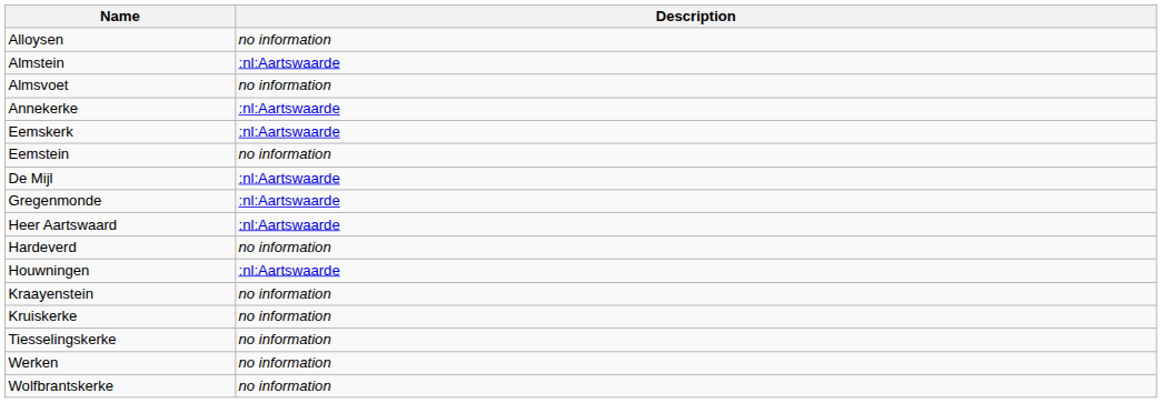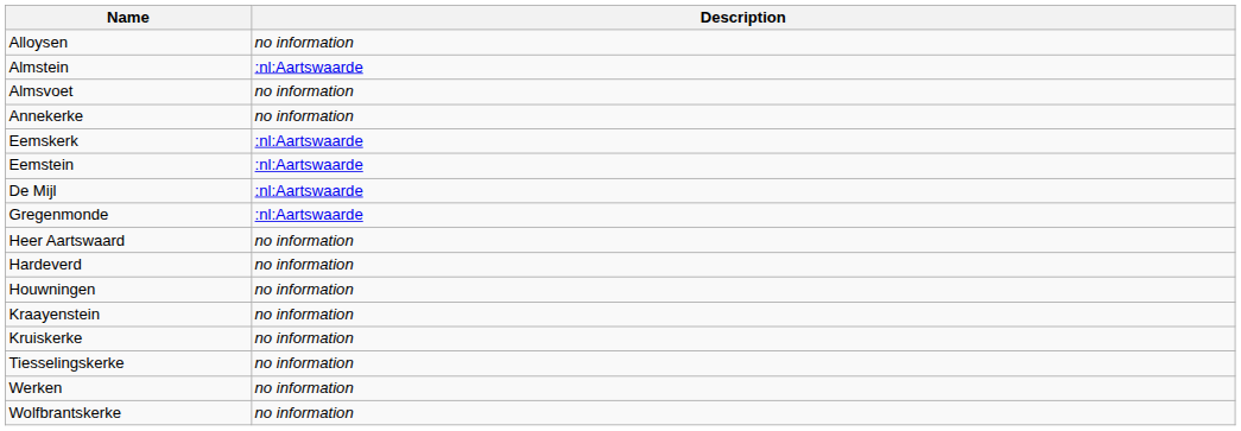Annekerke | Description: :nl:Aartswaarde -> no information
Eemstein | Description: no information -> :nl:Aartswaarde
Heer Aartswaard | Description: :nl:Aartswaarde -> no information
Houwningen | Description: :nl:Aartswaarde -> no information
